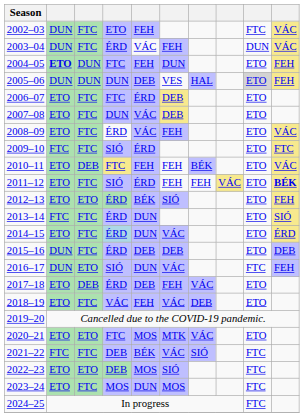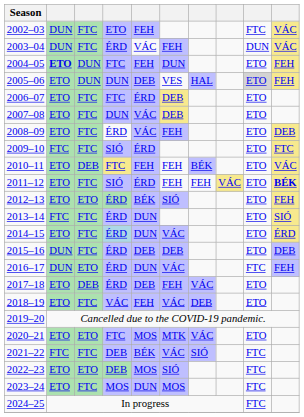2005–06 | column 2: DUN -> ETO
2008–09 | column 10: VÁC -> DEB
2016–17 | column 4: SIÓ -> ÉRD
